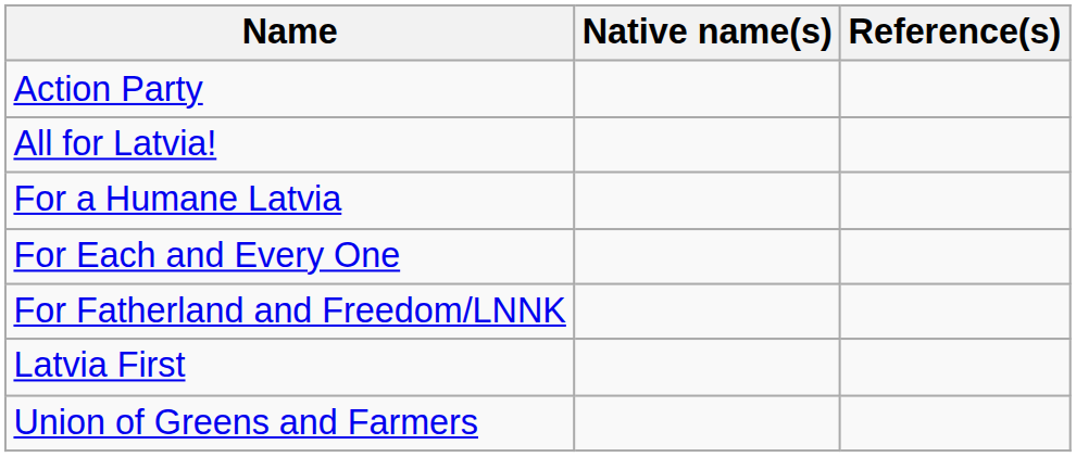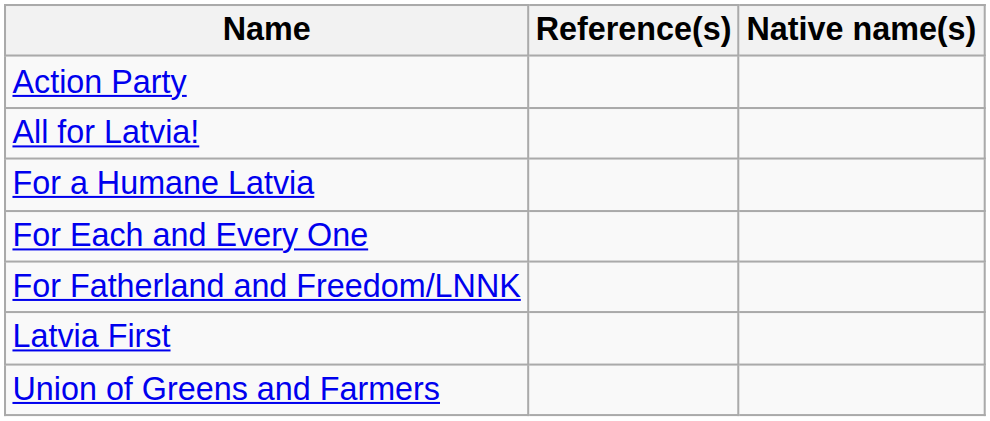columns swapped: Native name(s) <-> Reference(s)
